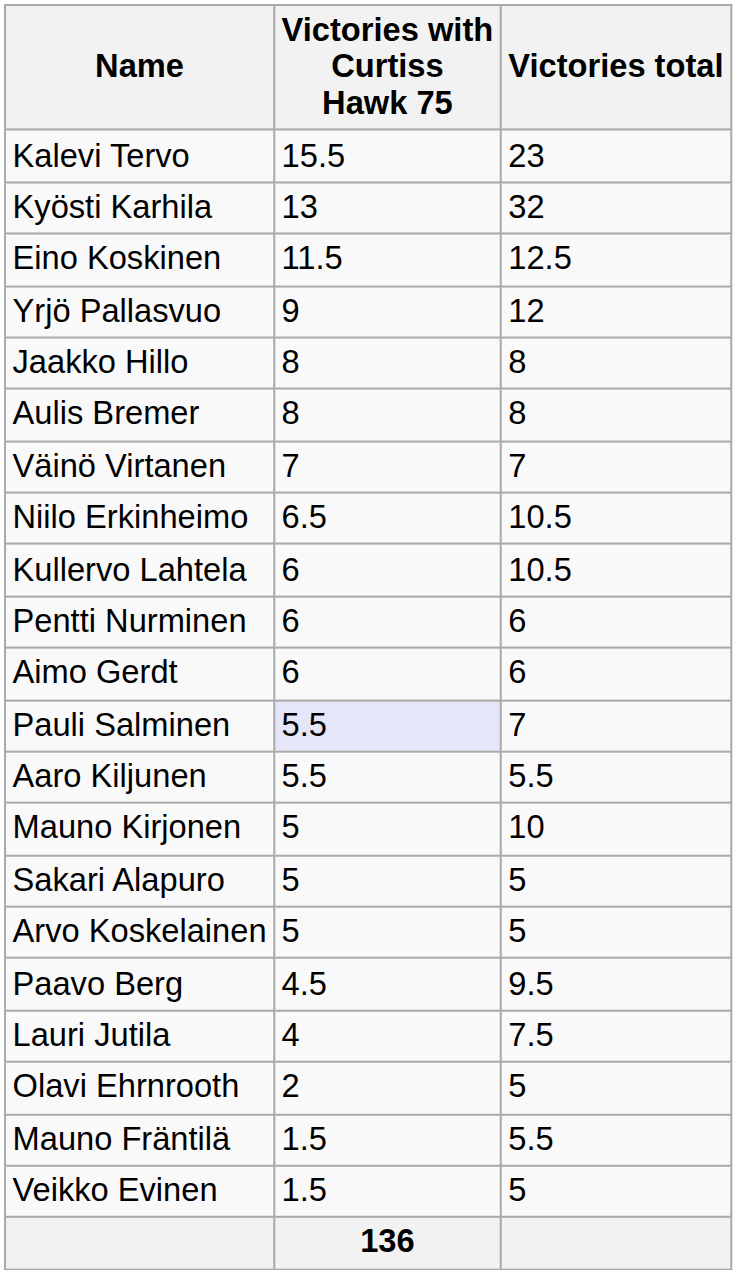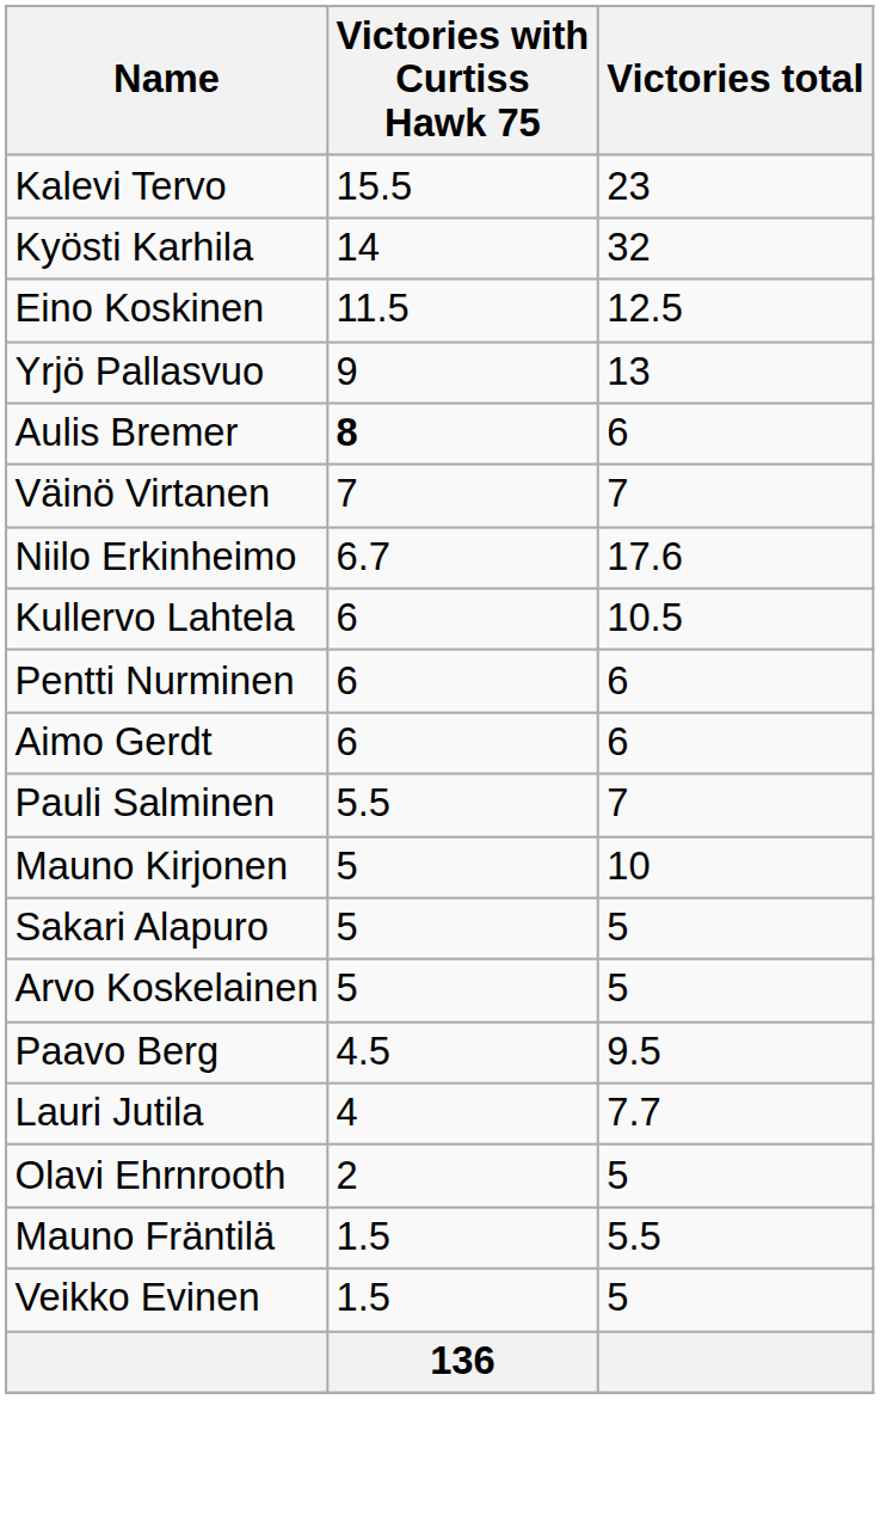Kyösti Karhila | Victories with Curtiss Hawk 75: 13 -> 14
Yrjö Pallasvuo | Victories total: 12 -> 13
- row: Jaakko Hillo | 8 | 8
Aulis Bremer | Victories with Curtiss Hawk 75: normal -> bold
Aulis Bremer | Victories total: 8 -> 6
Niilo Erkinheimo | Victories with Curtiss Hawk 75: 6.5 -> 6.7
Niilo Erkinheimo | Victories total: 10.5 -> 17.6
Pauli Salminen | Victories with Curtiss Hawk 75: lavender background -> no background
- row: Aaro Kiljunen | 5.5 | 5.5
Lauri Jutila | Victories total: 7.5 -> 7.7
